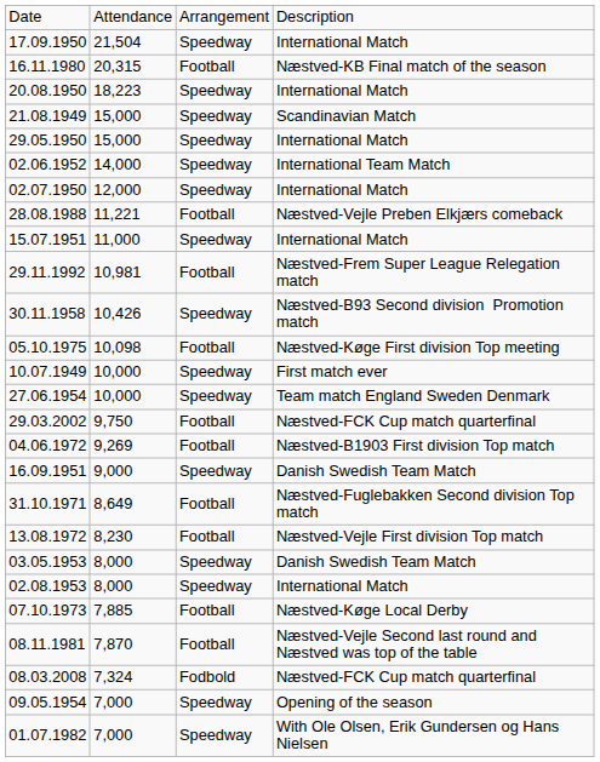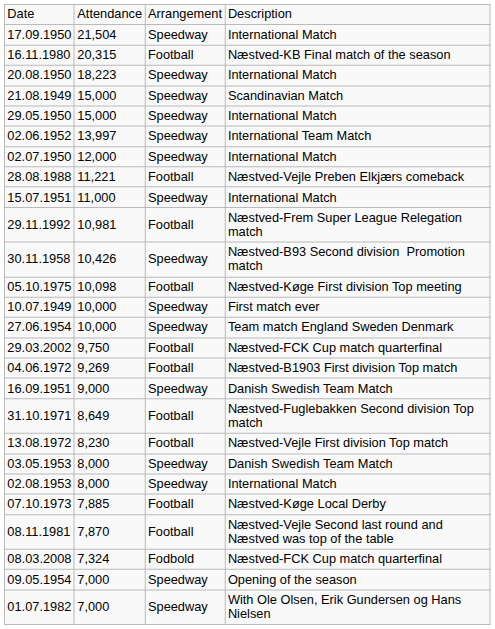02.06.1952 | column 2: 14,000 -> 13,997
